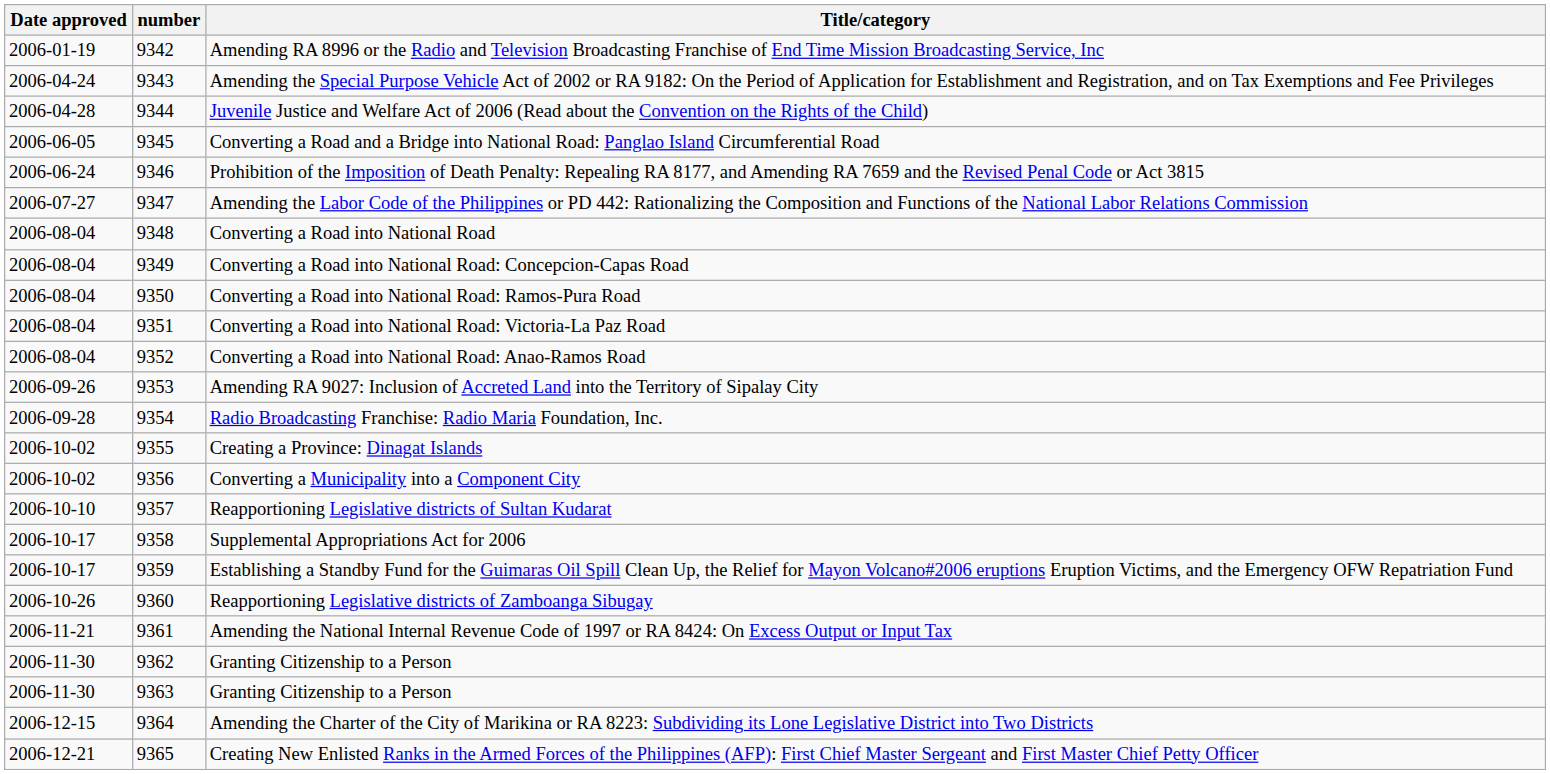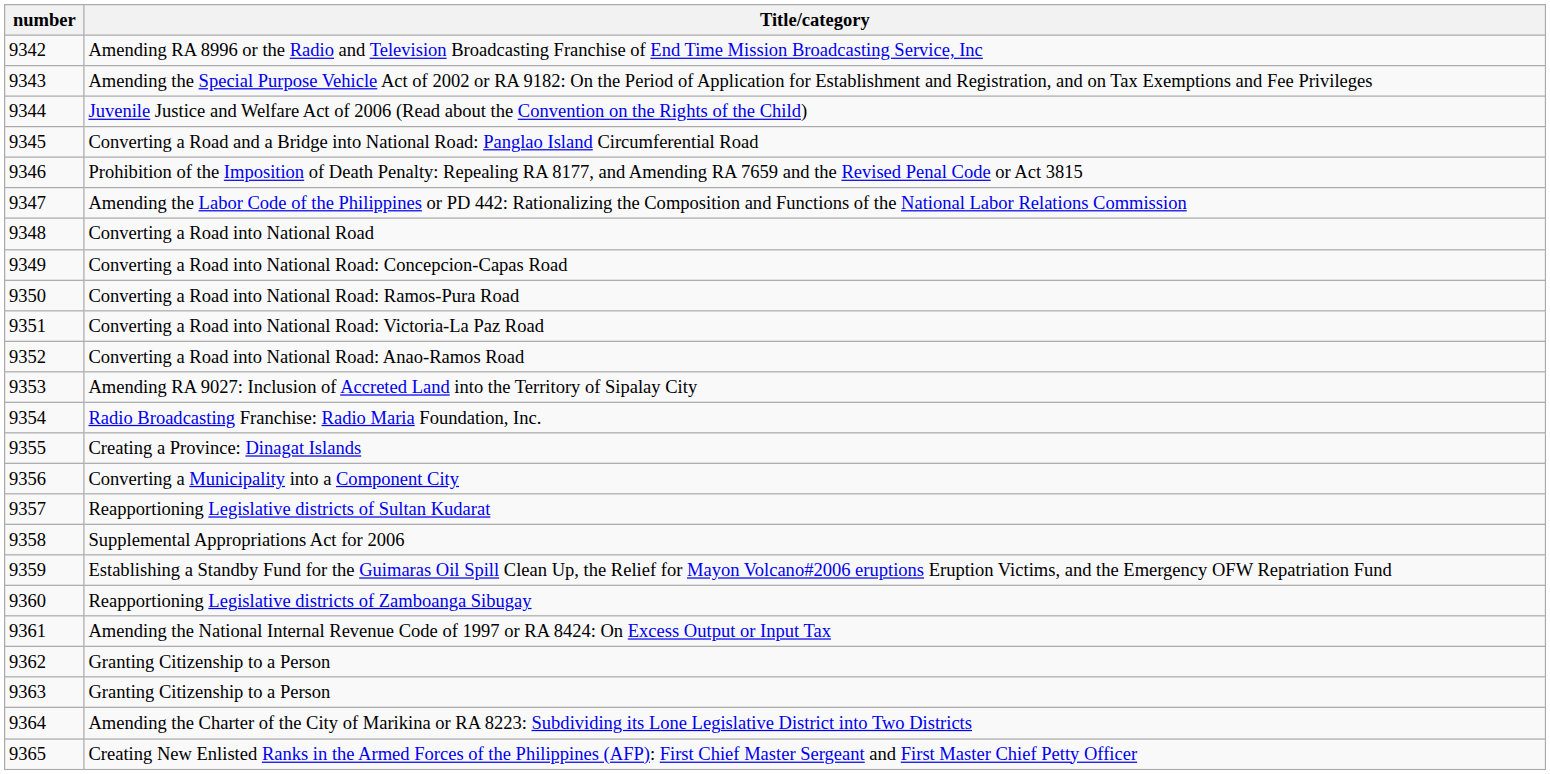- column: Date approved | 2006-01-19 | 2006-04-24 | 2006-04-28 | 2006-06-05 | 2006-06-24 | 2006-07-27 | 2006-08-04 | 2006-08-04 | 2006-08-04 | 2006-08-04 | 2006-08-04 | 2006-09-26 | 2006-09-28 | 2006-10-02 | 2006-10-02 | 2006-10-10 | 2006-10-17 | 2006-10-17 | 2006-10-26 | 2006-11-21 | 2006-11-30 | 2006-11-30 | 2006-12-15 | 2006-12-21
